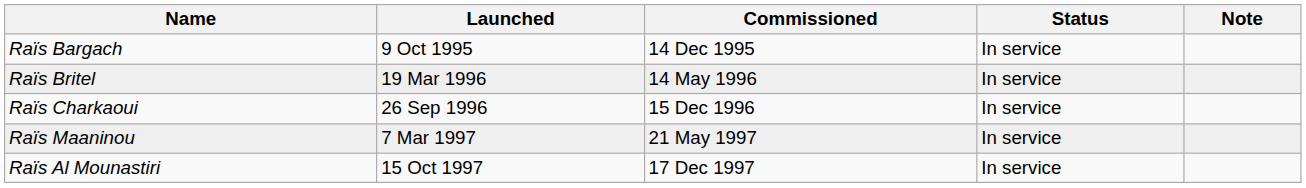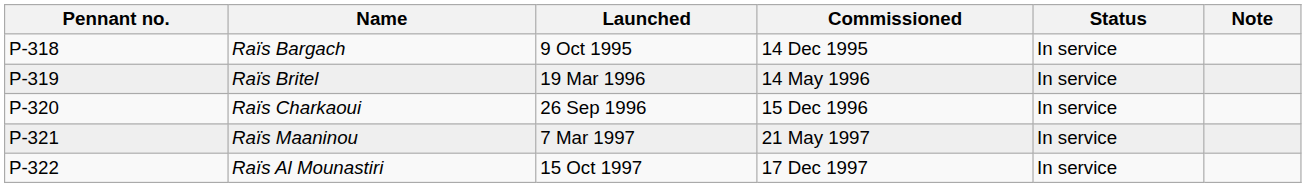+ column: Pennant no. | P-318 | P-319 | P-320 | P-321 | P-322
